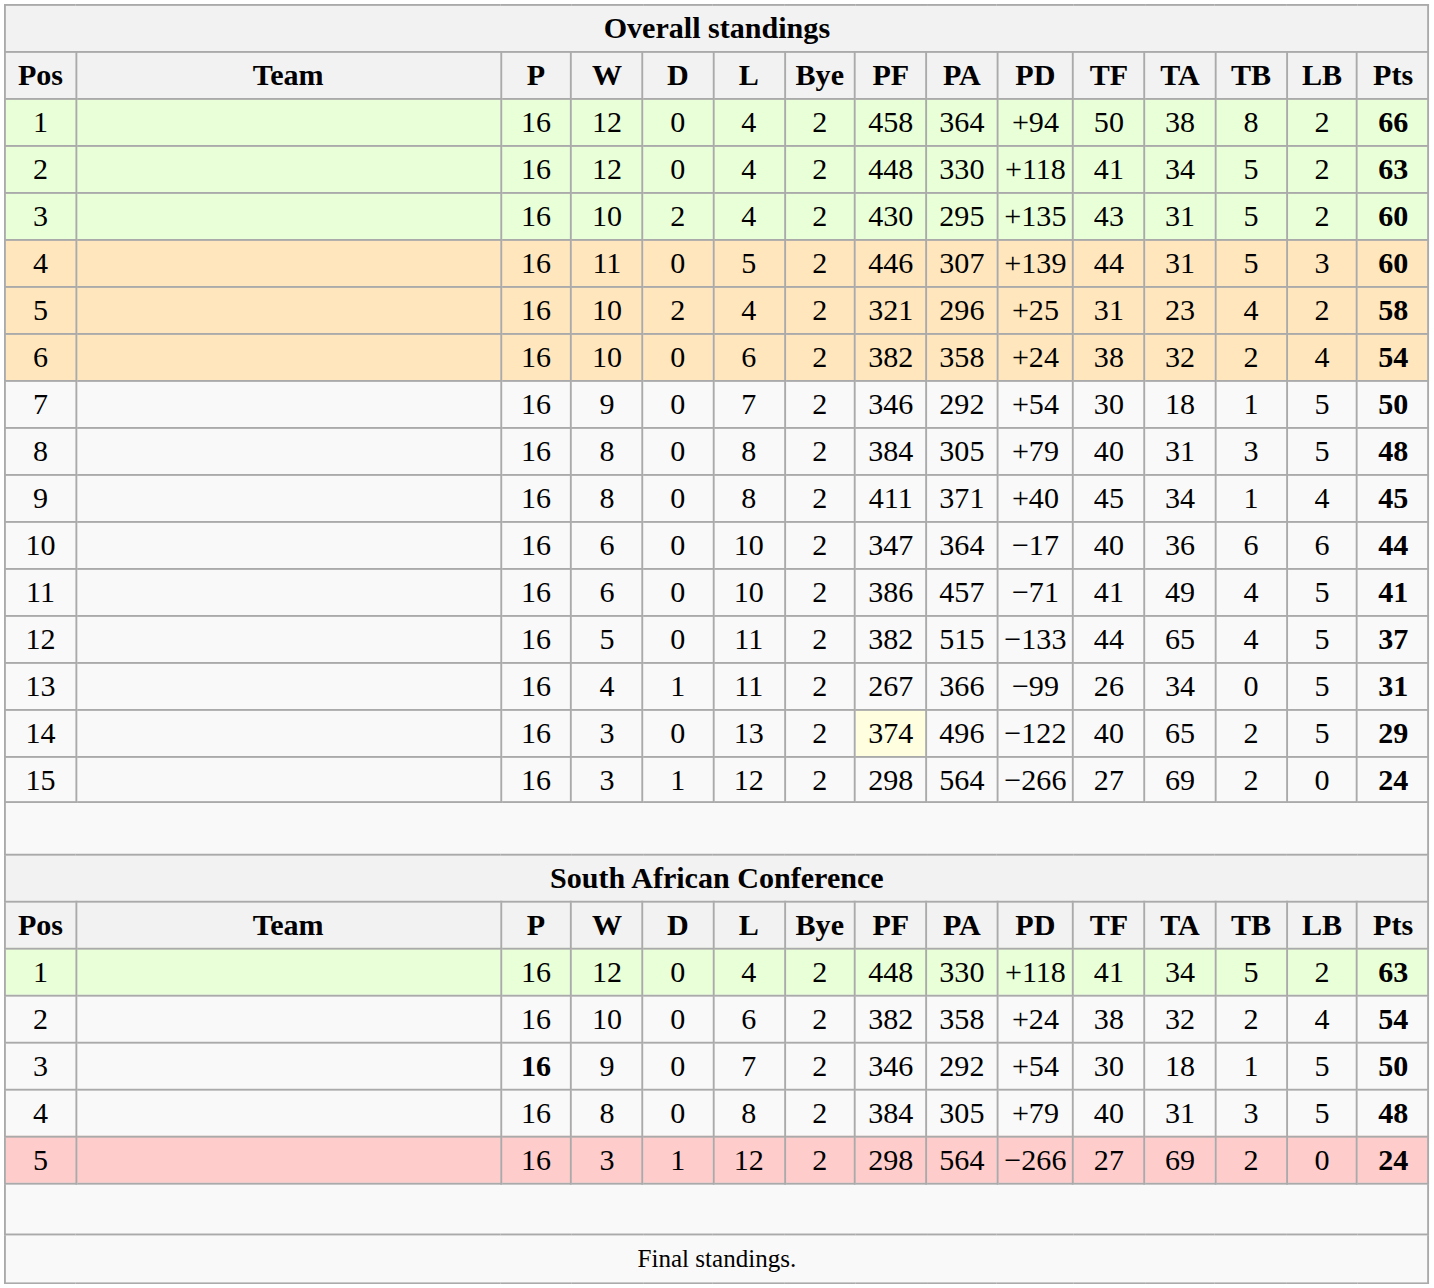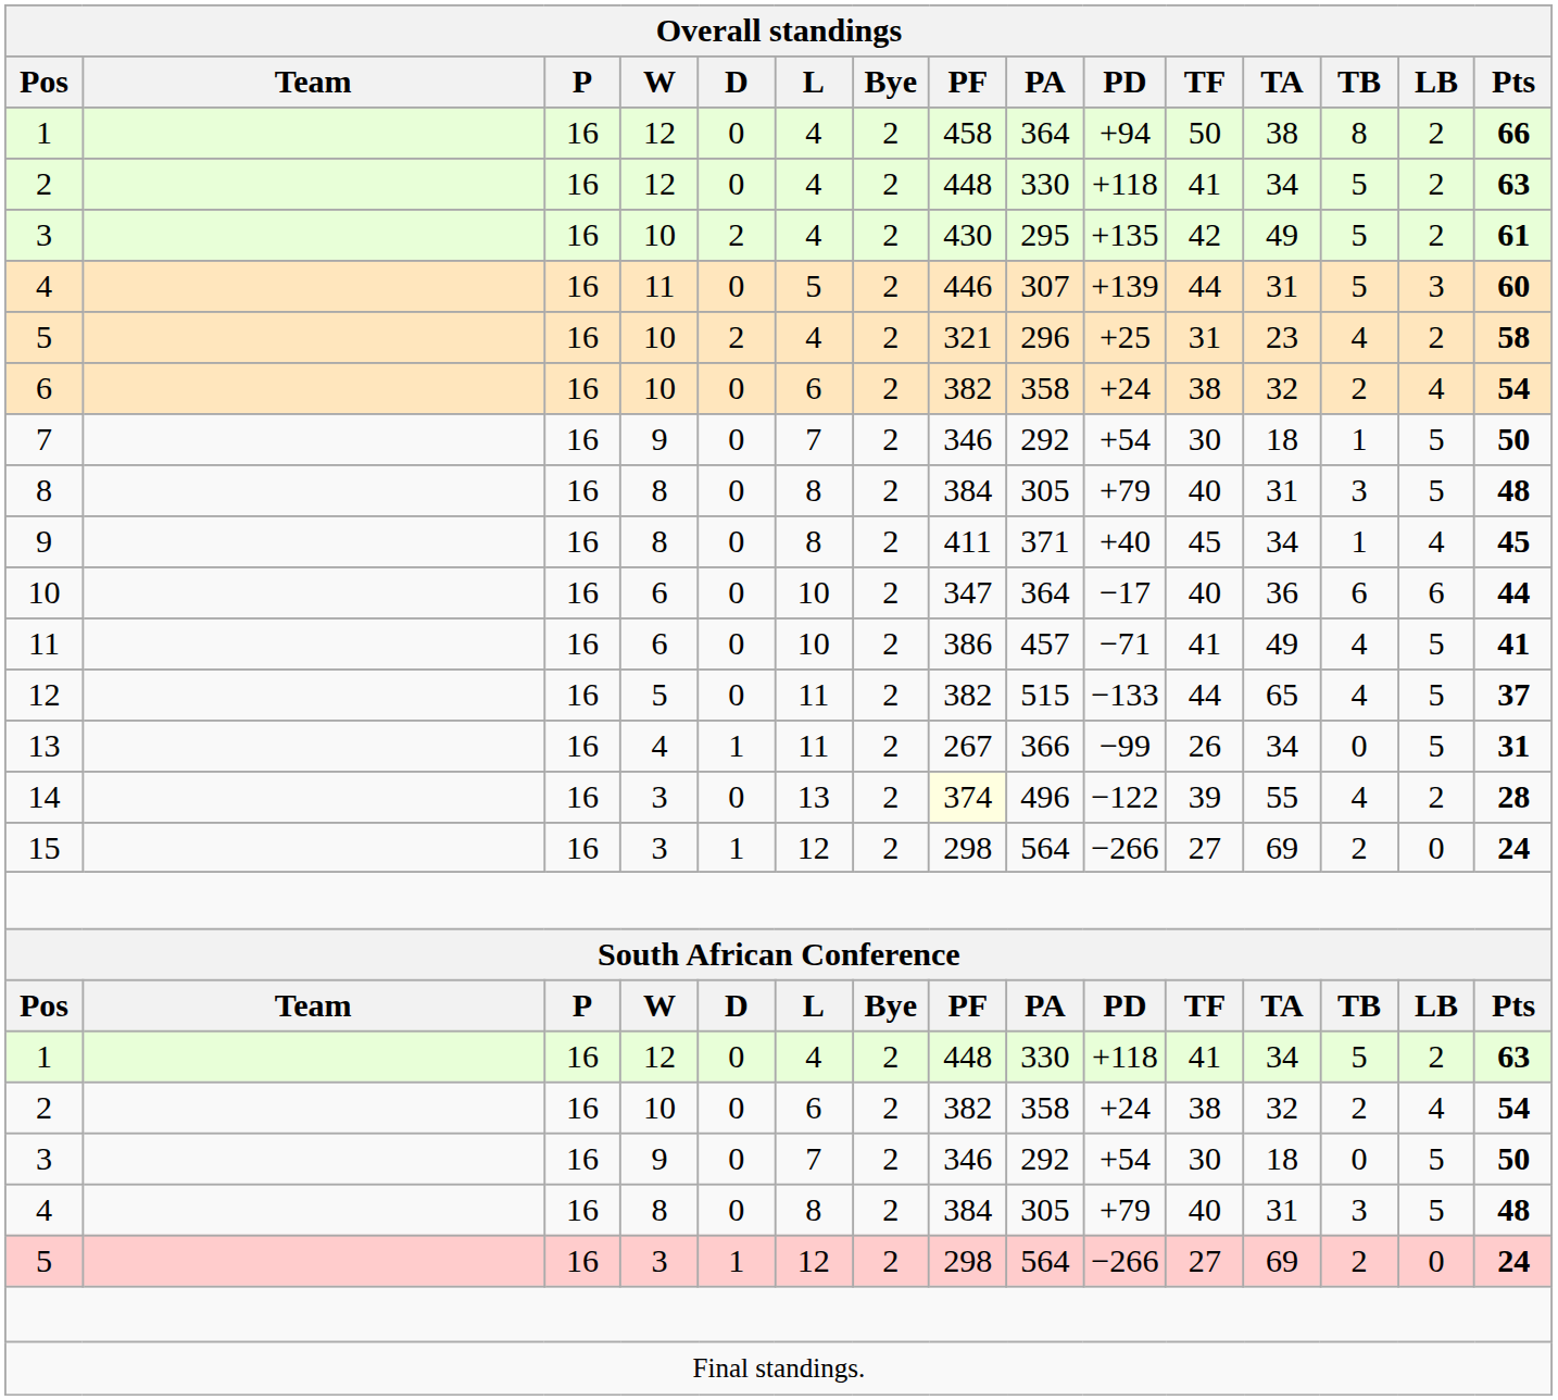3 / 10 | Overall standings / TF: 43 -> 42
3 / 10 | Overall standings / TA: 31 -> 49
3 / 10 | Overall standings / Pts: 60 -> 61
14 | Overall standings / TF: 40 -> 39
14 | Overall standings / TA: 65 -> 55
14 | Overall standings / TB: 2 -> 4
14 | Overall standings / LB: 5 -> 2
14 | Overall standings / Pts: 29 -> 28
3 / 9 | Overall standings / P: bold -> normal
3 / 9 | Overall standings / TB: 1 -> 0
